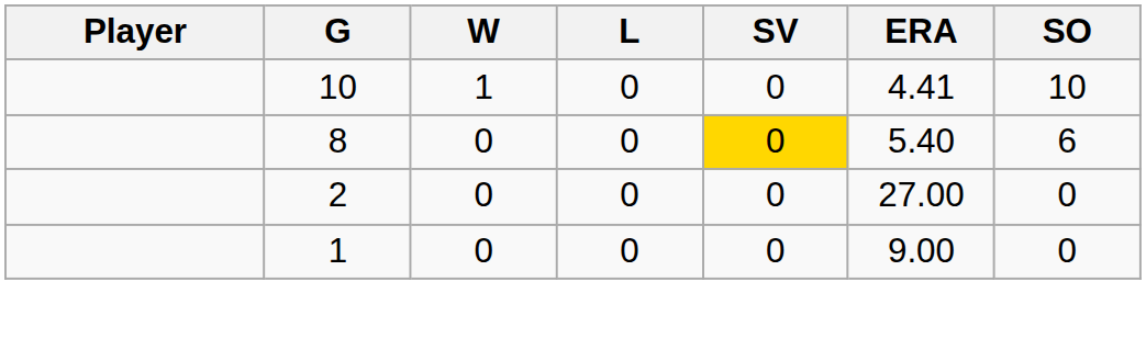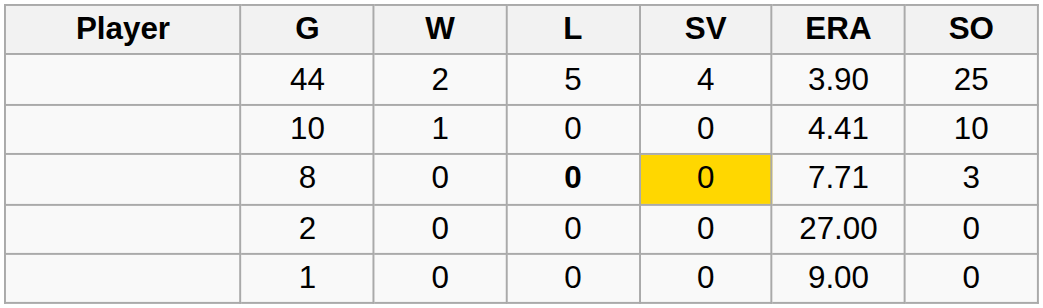+ row: 44 | 2 | 5 | 4 | 3.90 | 25
8 | L: normal -> bold
8 | ERA: 5.40 -> 7.71
8 | SO: 6 -> 3
